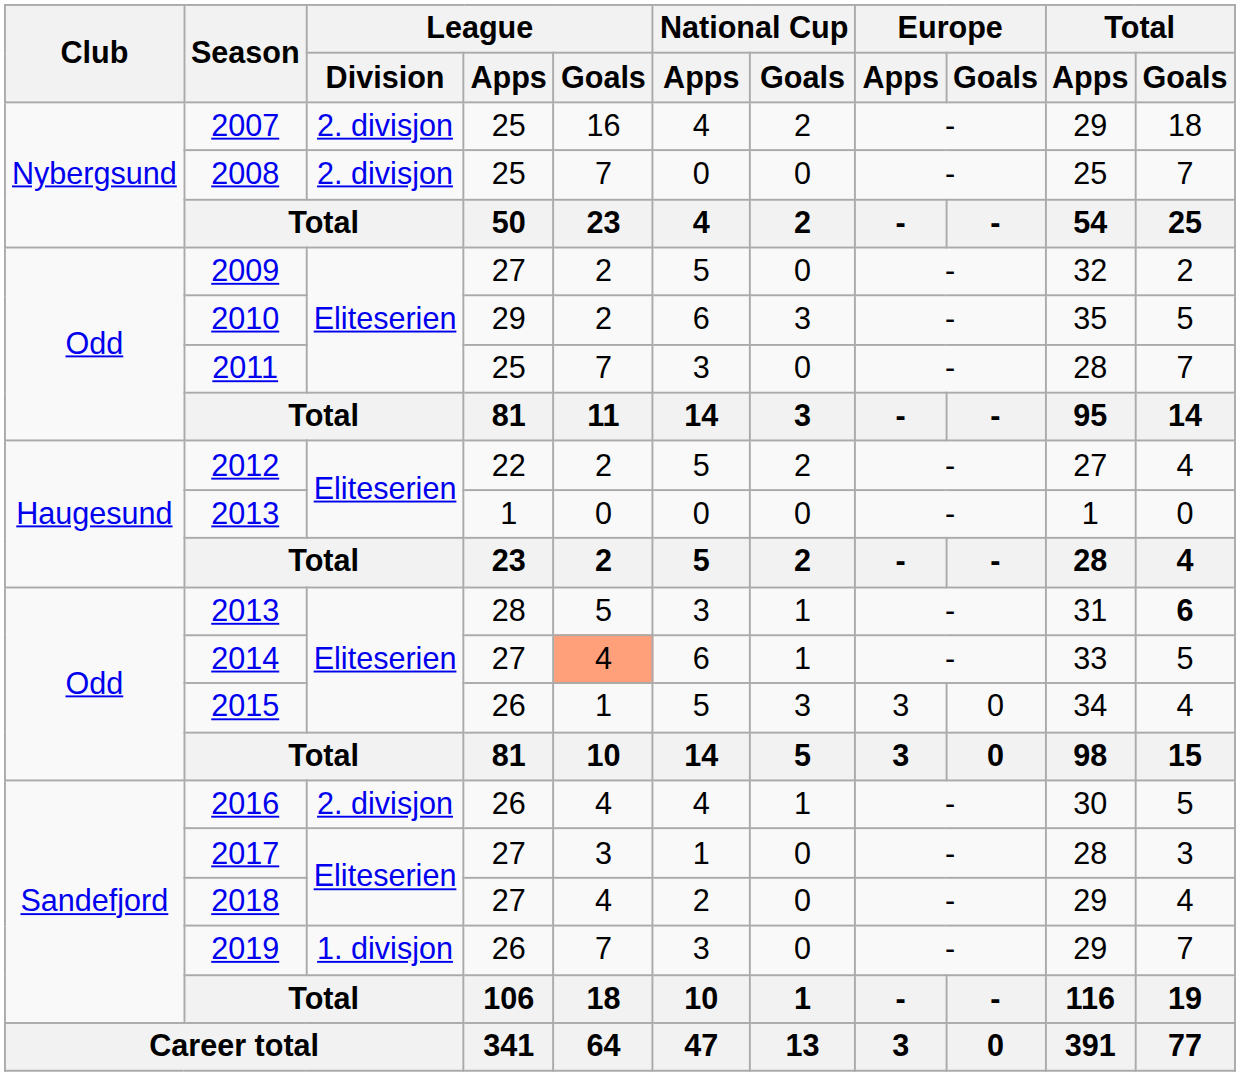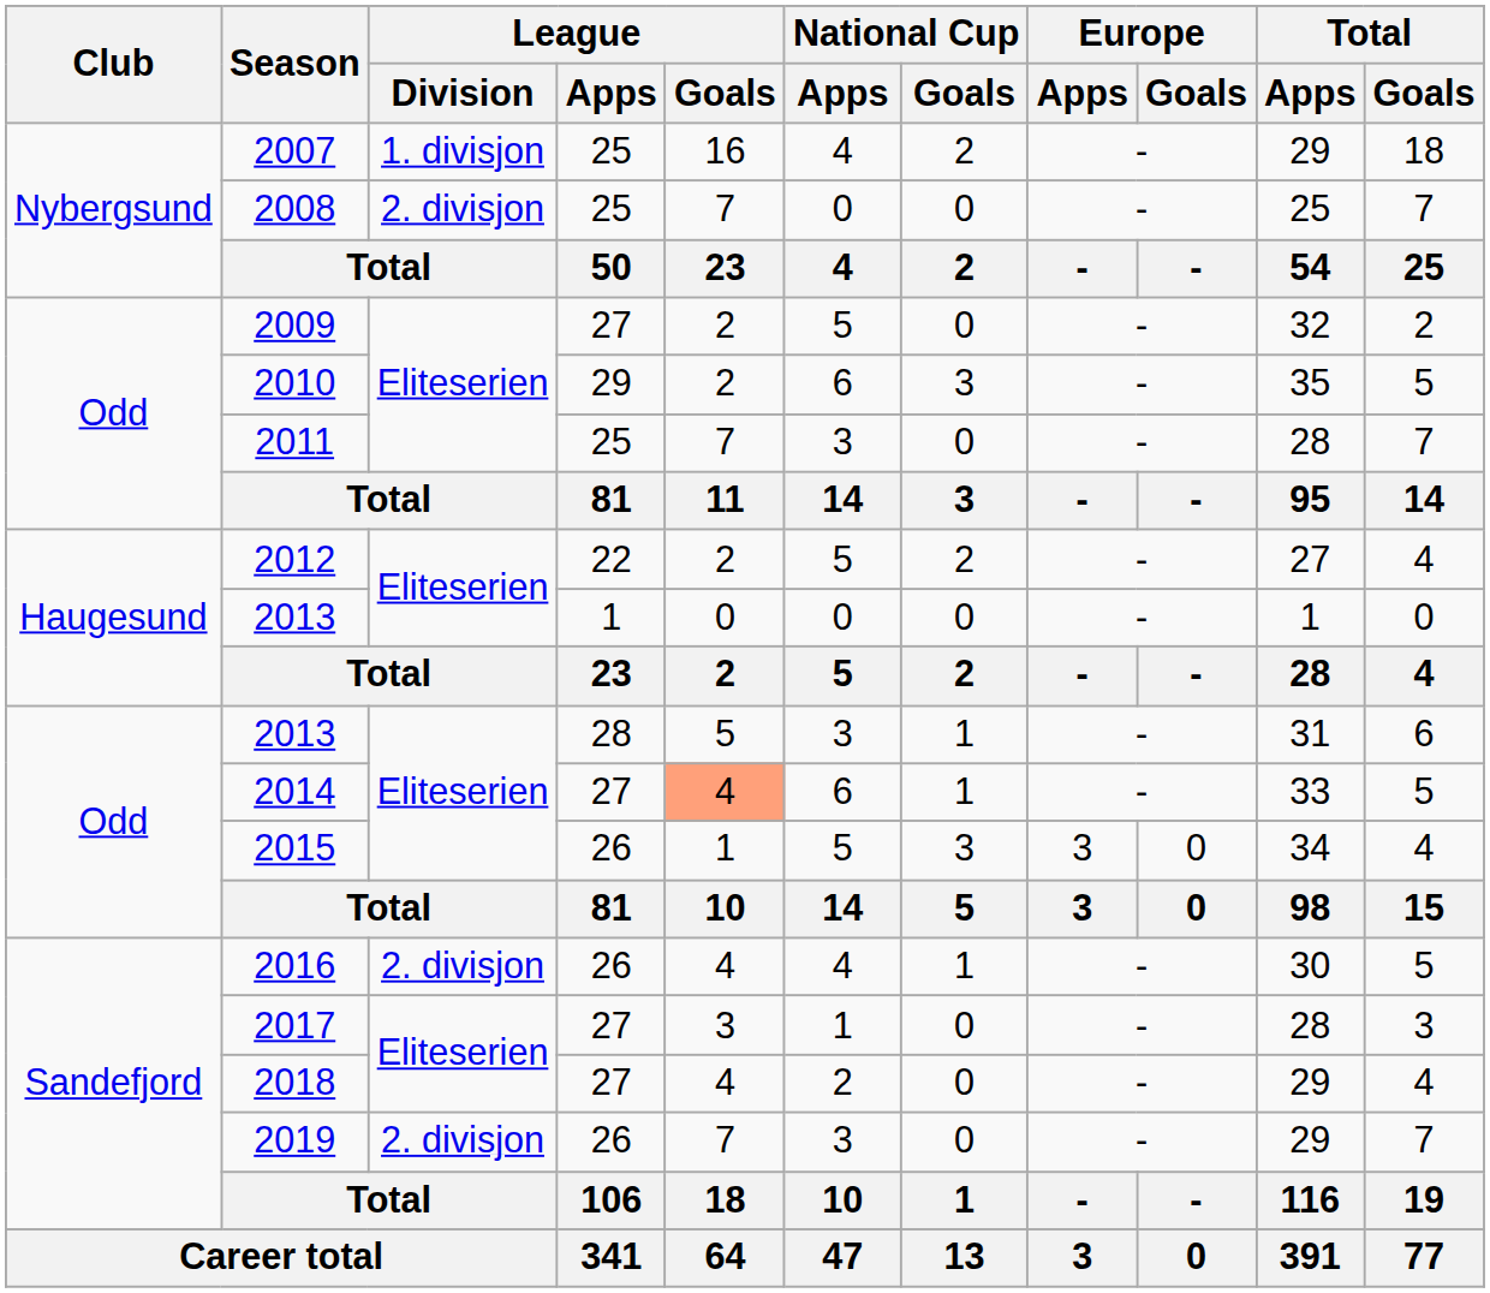2007 | League / Division: 2. divisjon -> 1. divisjon
2013 / 28 | Total / Goals: bold -> normal
2019 | League / Division: 1. divisjon -> 2. divisjon
